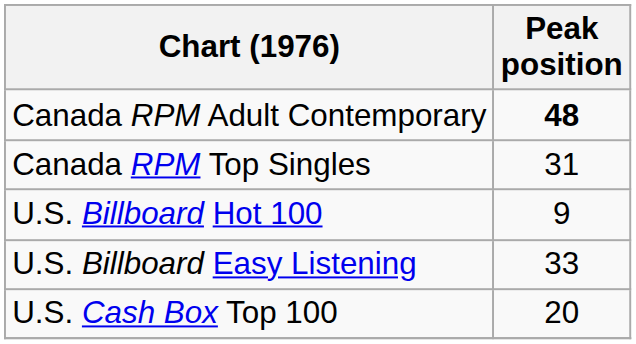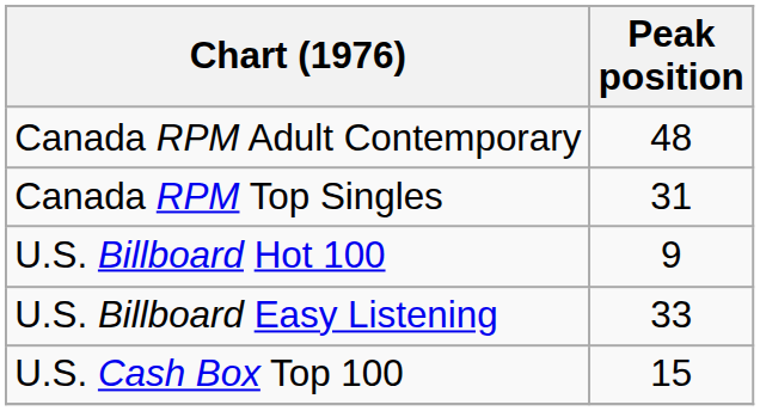Canada RPM Adult Contemporary | Peak position: bold -> normal
U.S. Cash Box Top 100 | Peak position: 20 -> 15
